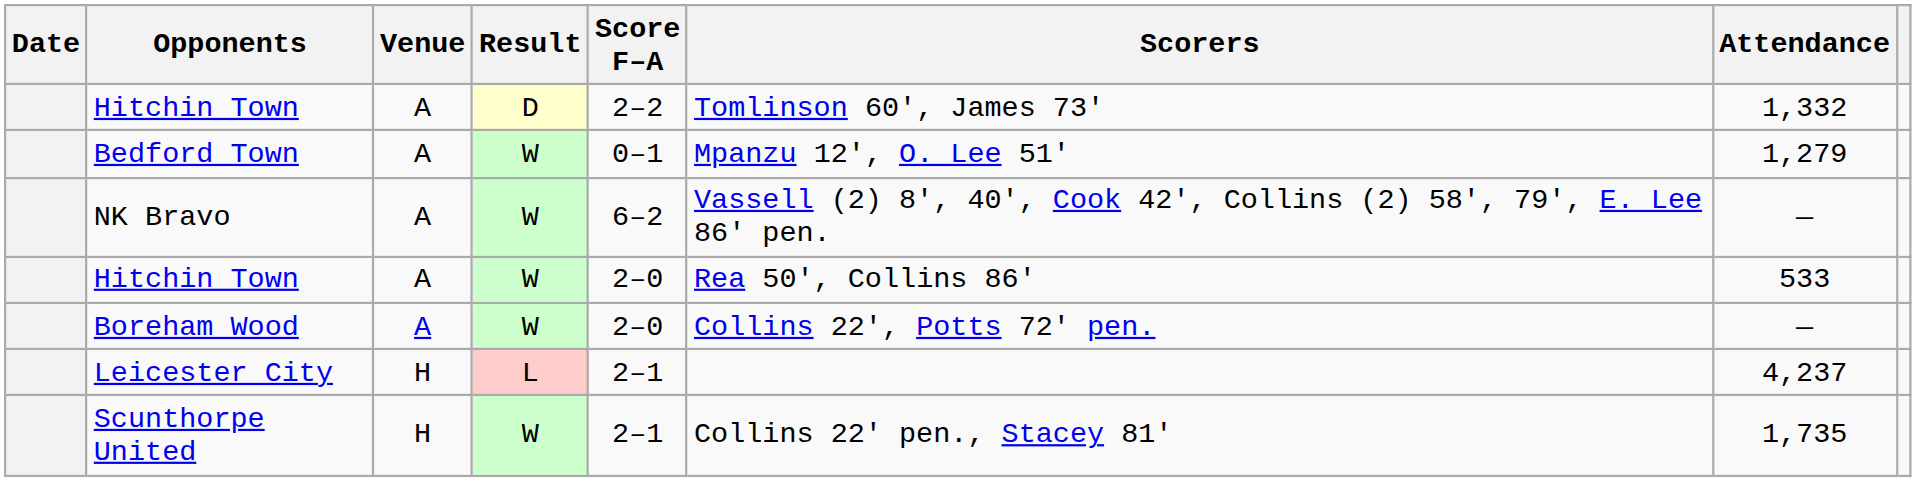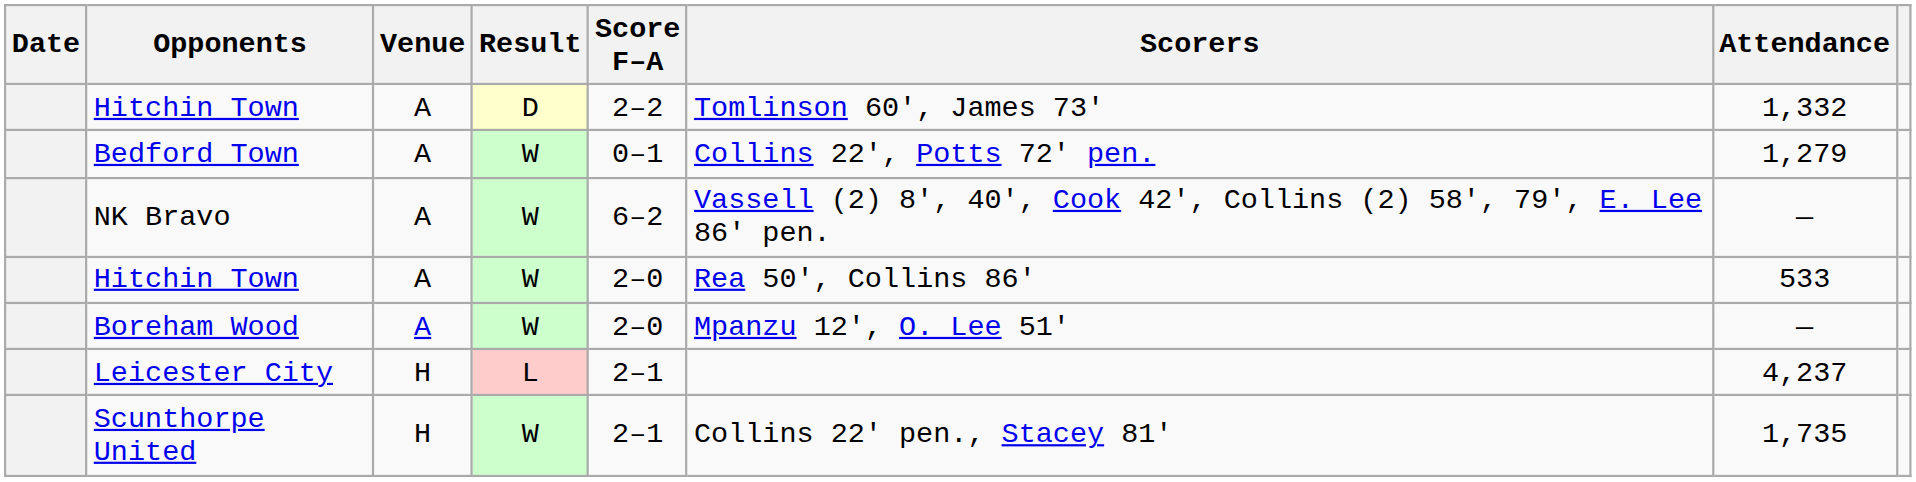Bedford Town | Scorers: Mpanzu 12', O. Lee 51' -> Collins 22', Potts 72' pen.
Boreham Wood | Scorers: Collins 22', Potts 72' pen. -> Mpanzu 12', O. Lee 51'
